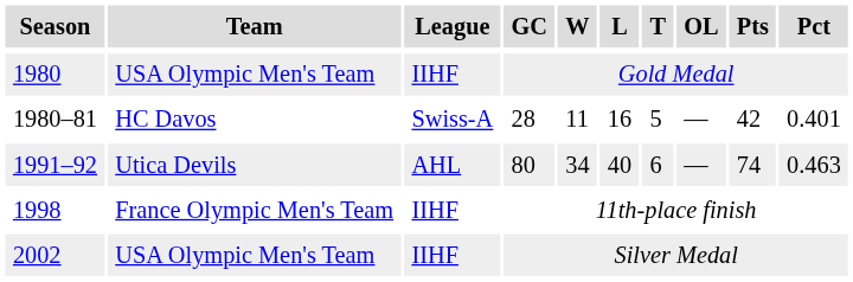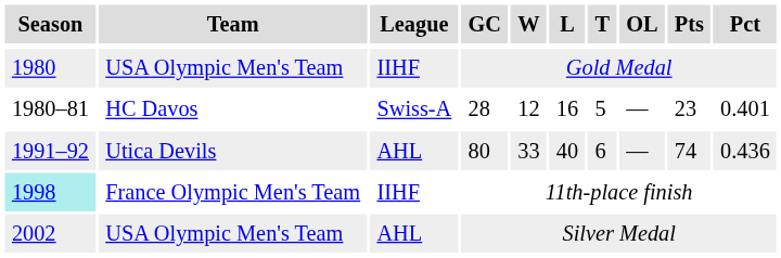28 | W: 11 -> 12
28 | Pts: 42 -> 23
80 | W: 34 -> 33
80 | Pct: 0.463 -> 0.436
11th-place finish | Season: no background -> paleturquoise background
Silver Medal | League: IIHF -> AHL
